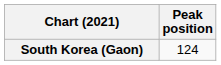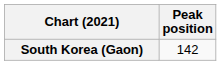South Korea (Gaon) | Peak position: 124 -> 142
